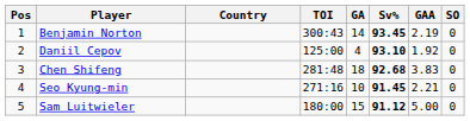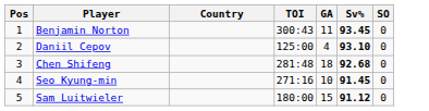- column: GAA | 2.19 | 1.92 | 3.83 | 2.21 | 5.00
Benjamin Norton | GA: 14 -> 11
